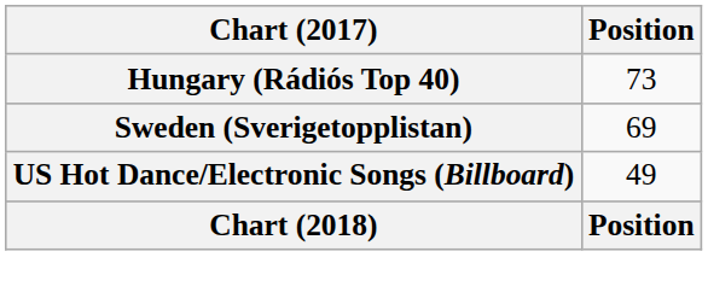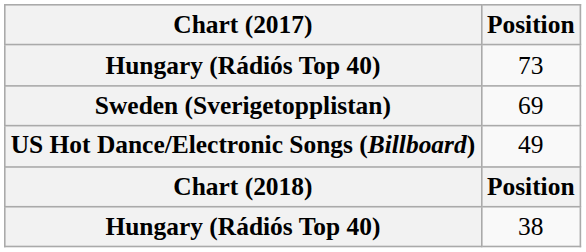+ row: Hungary (Rádiós Top 40) | 38
